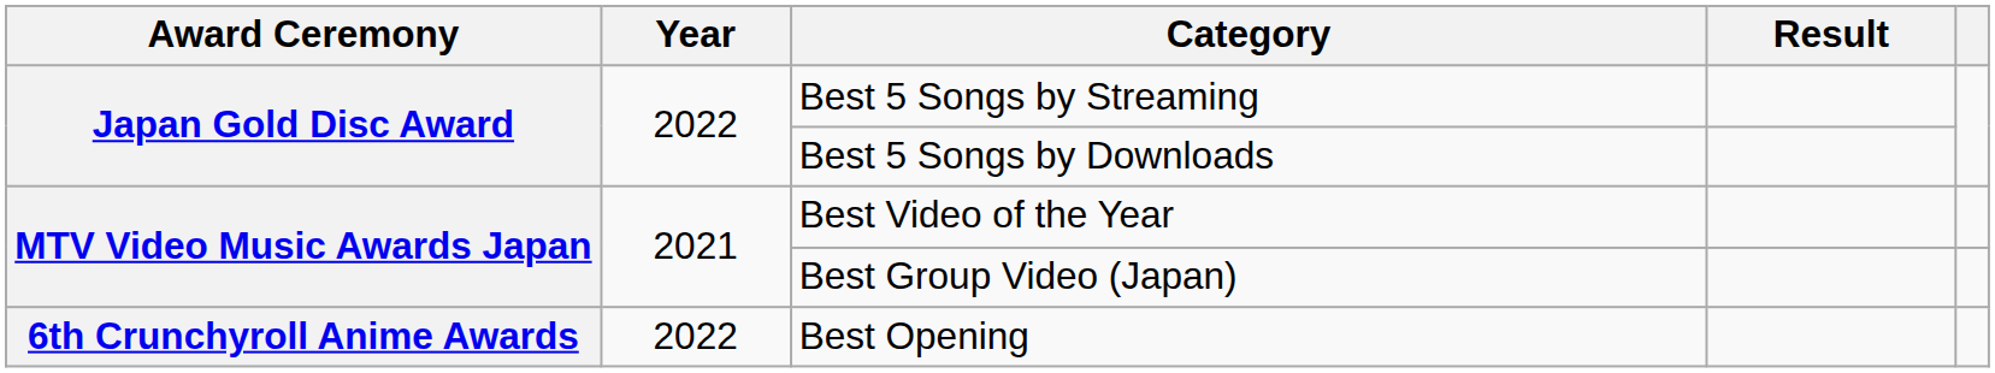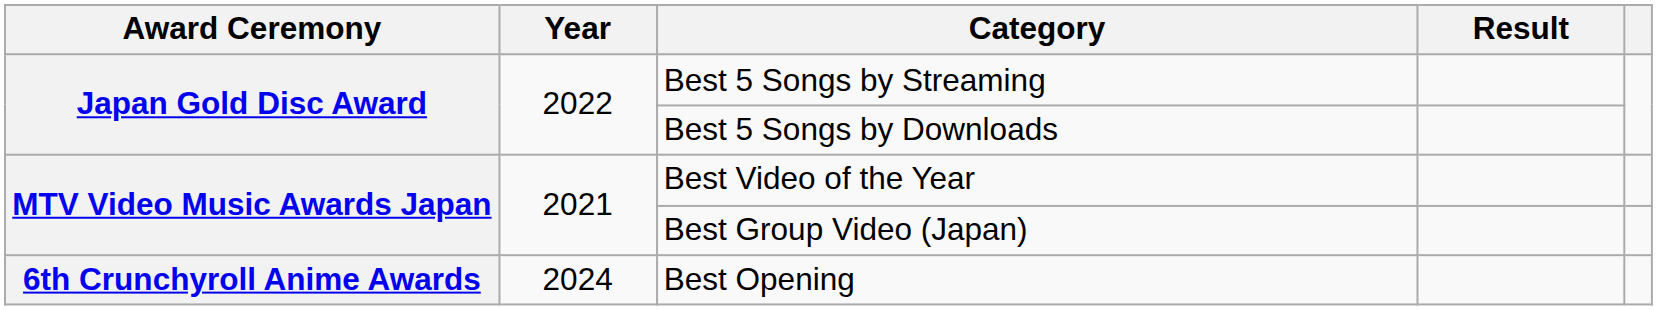Best Opening | Year: 2022 -> 2024
